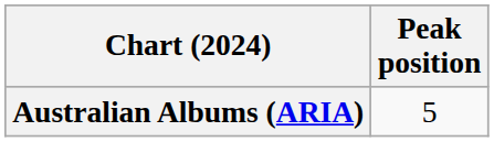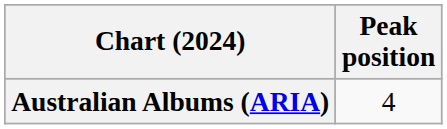Australian Albums (ARIA) | Peak position: 5 -> 4
